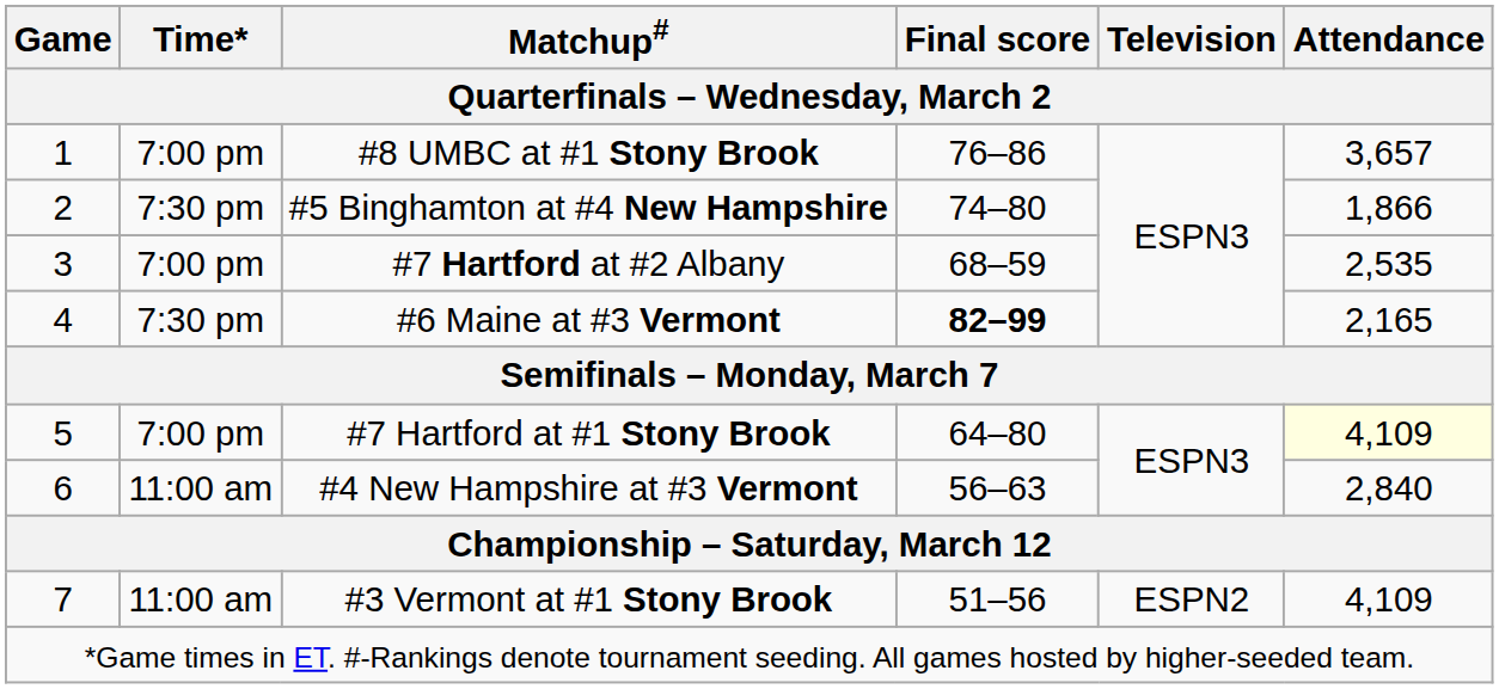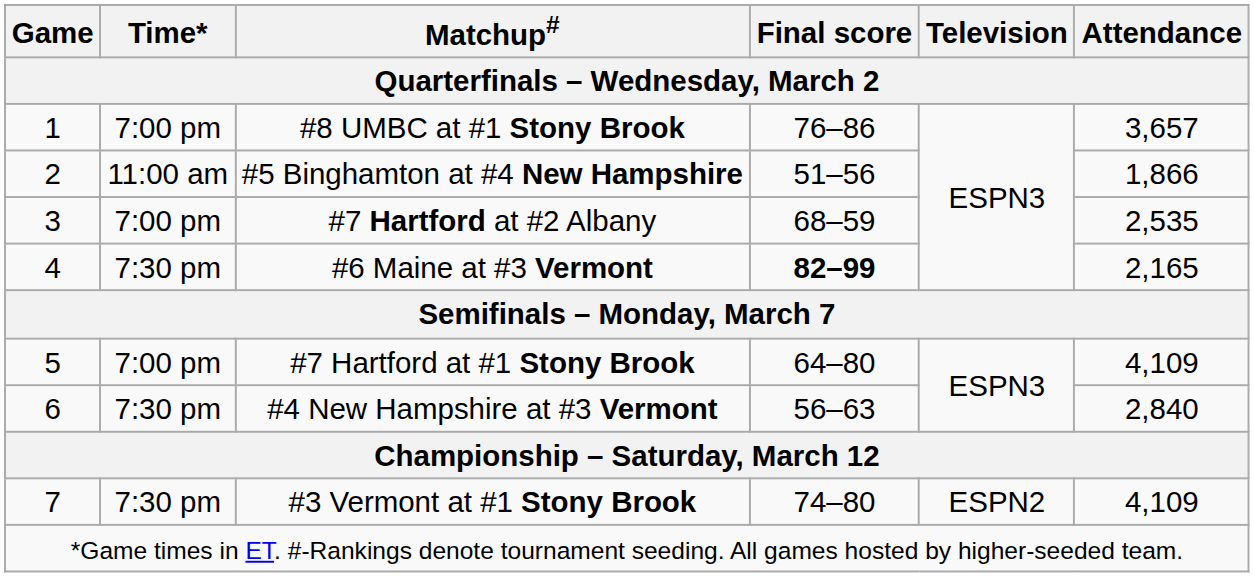#5 Binghamton at #4 New Hampshire | Time*: 7:30 pm -> 11:00 am
#5 Binghamton at #4 New Hampshire | Final score: 74–80 -> 51–56
#7 Hartford at #1 Stony Brook | Attendance: lightyellow background -> no background
#4 New Hampshire at #3 Vermont | Time*: 11:00 am -> 7:30 pm
#3 Vermont at #1 Stony Brook | Time*: 11:00 am -> 7:30 pm
#3 Vermont at #1 Stony Brook | Final score: 51–56 -> 74–80
